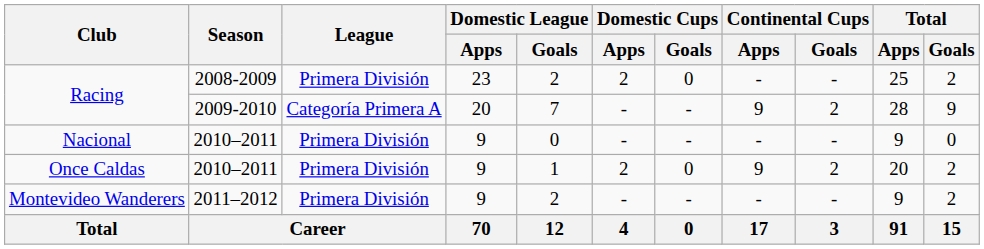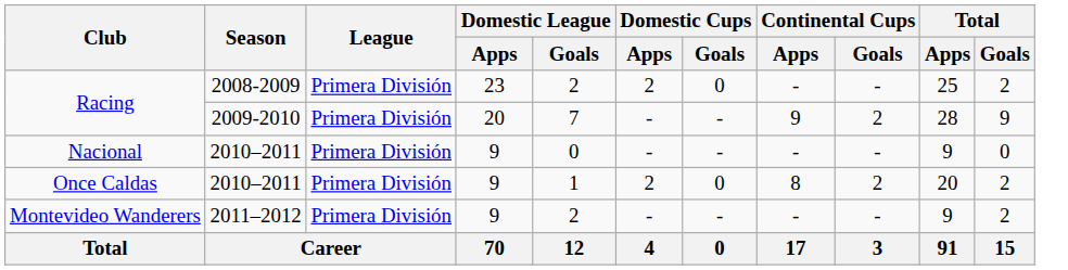Racing / 2009-2010 | League: Categoría Primera A -> Primera División
Once Caldas | Continental Cups / Apps: 9 -> 8
